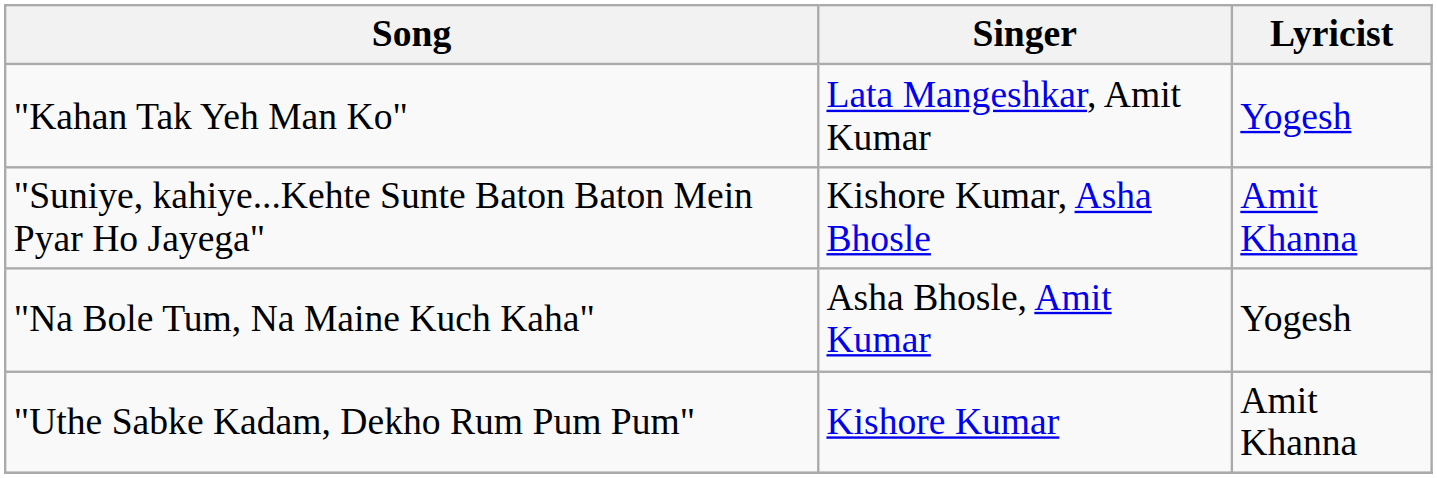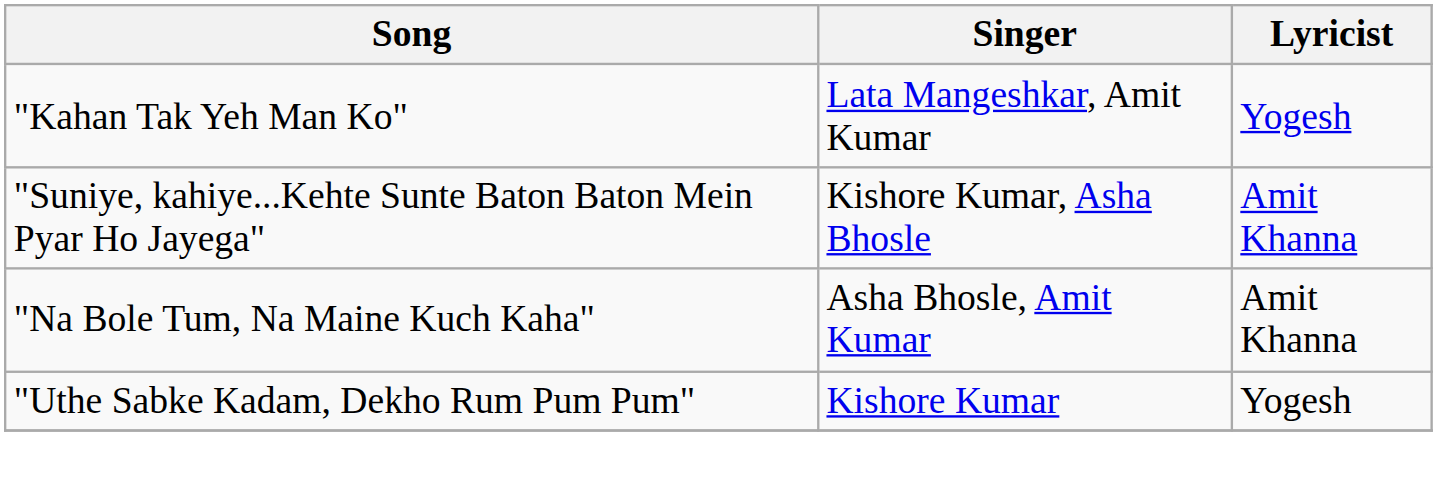"Na Bole Tum, Na Maine Kuch Kaha" | Lyricist: Yogesh -> Amit Khanna
"Uthe Sabke Kadam, Dekho Rum Pum Pum" | Lyricist: Amit Khanna -> Yogesh
